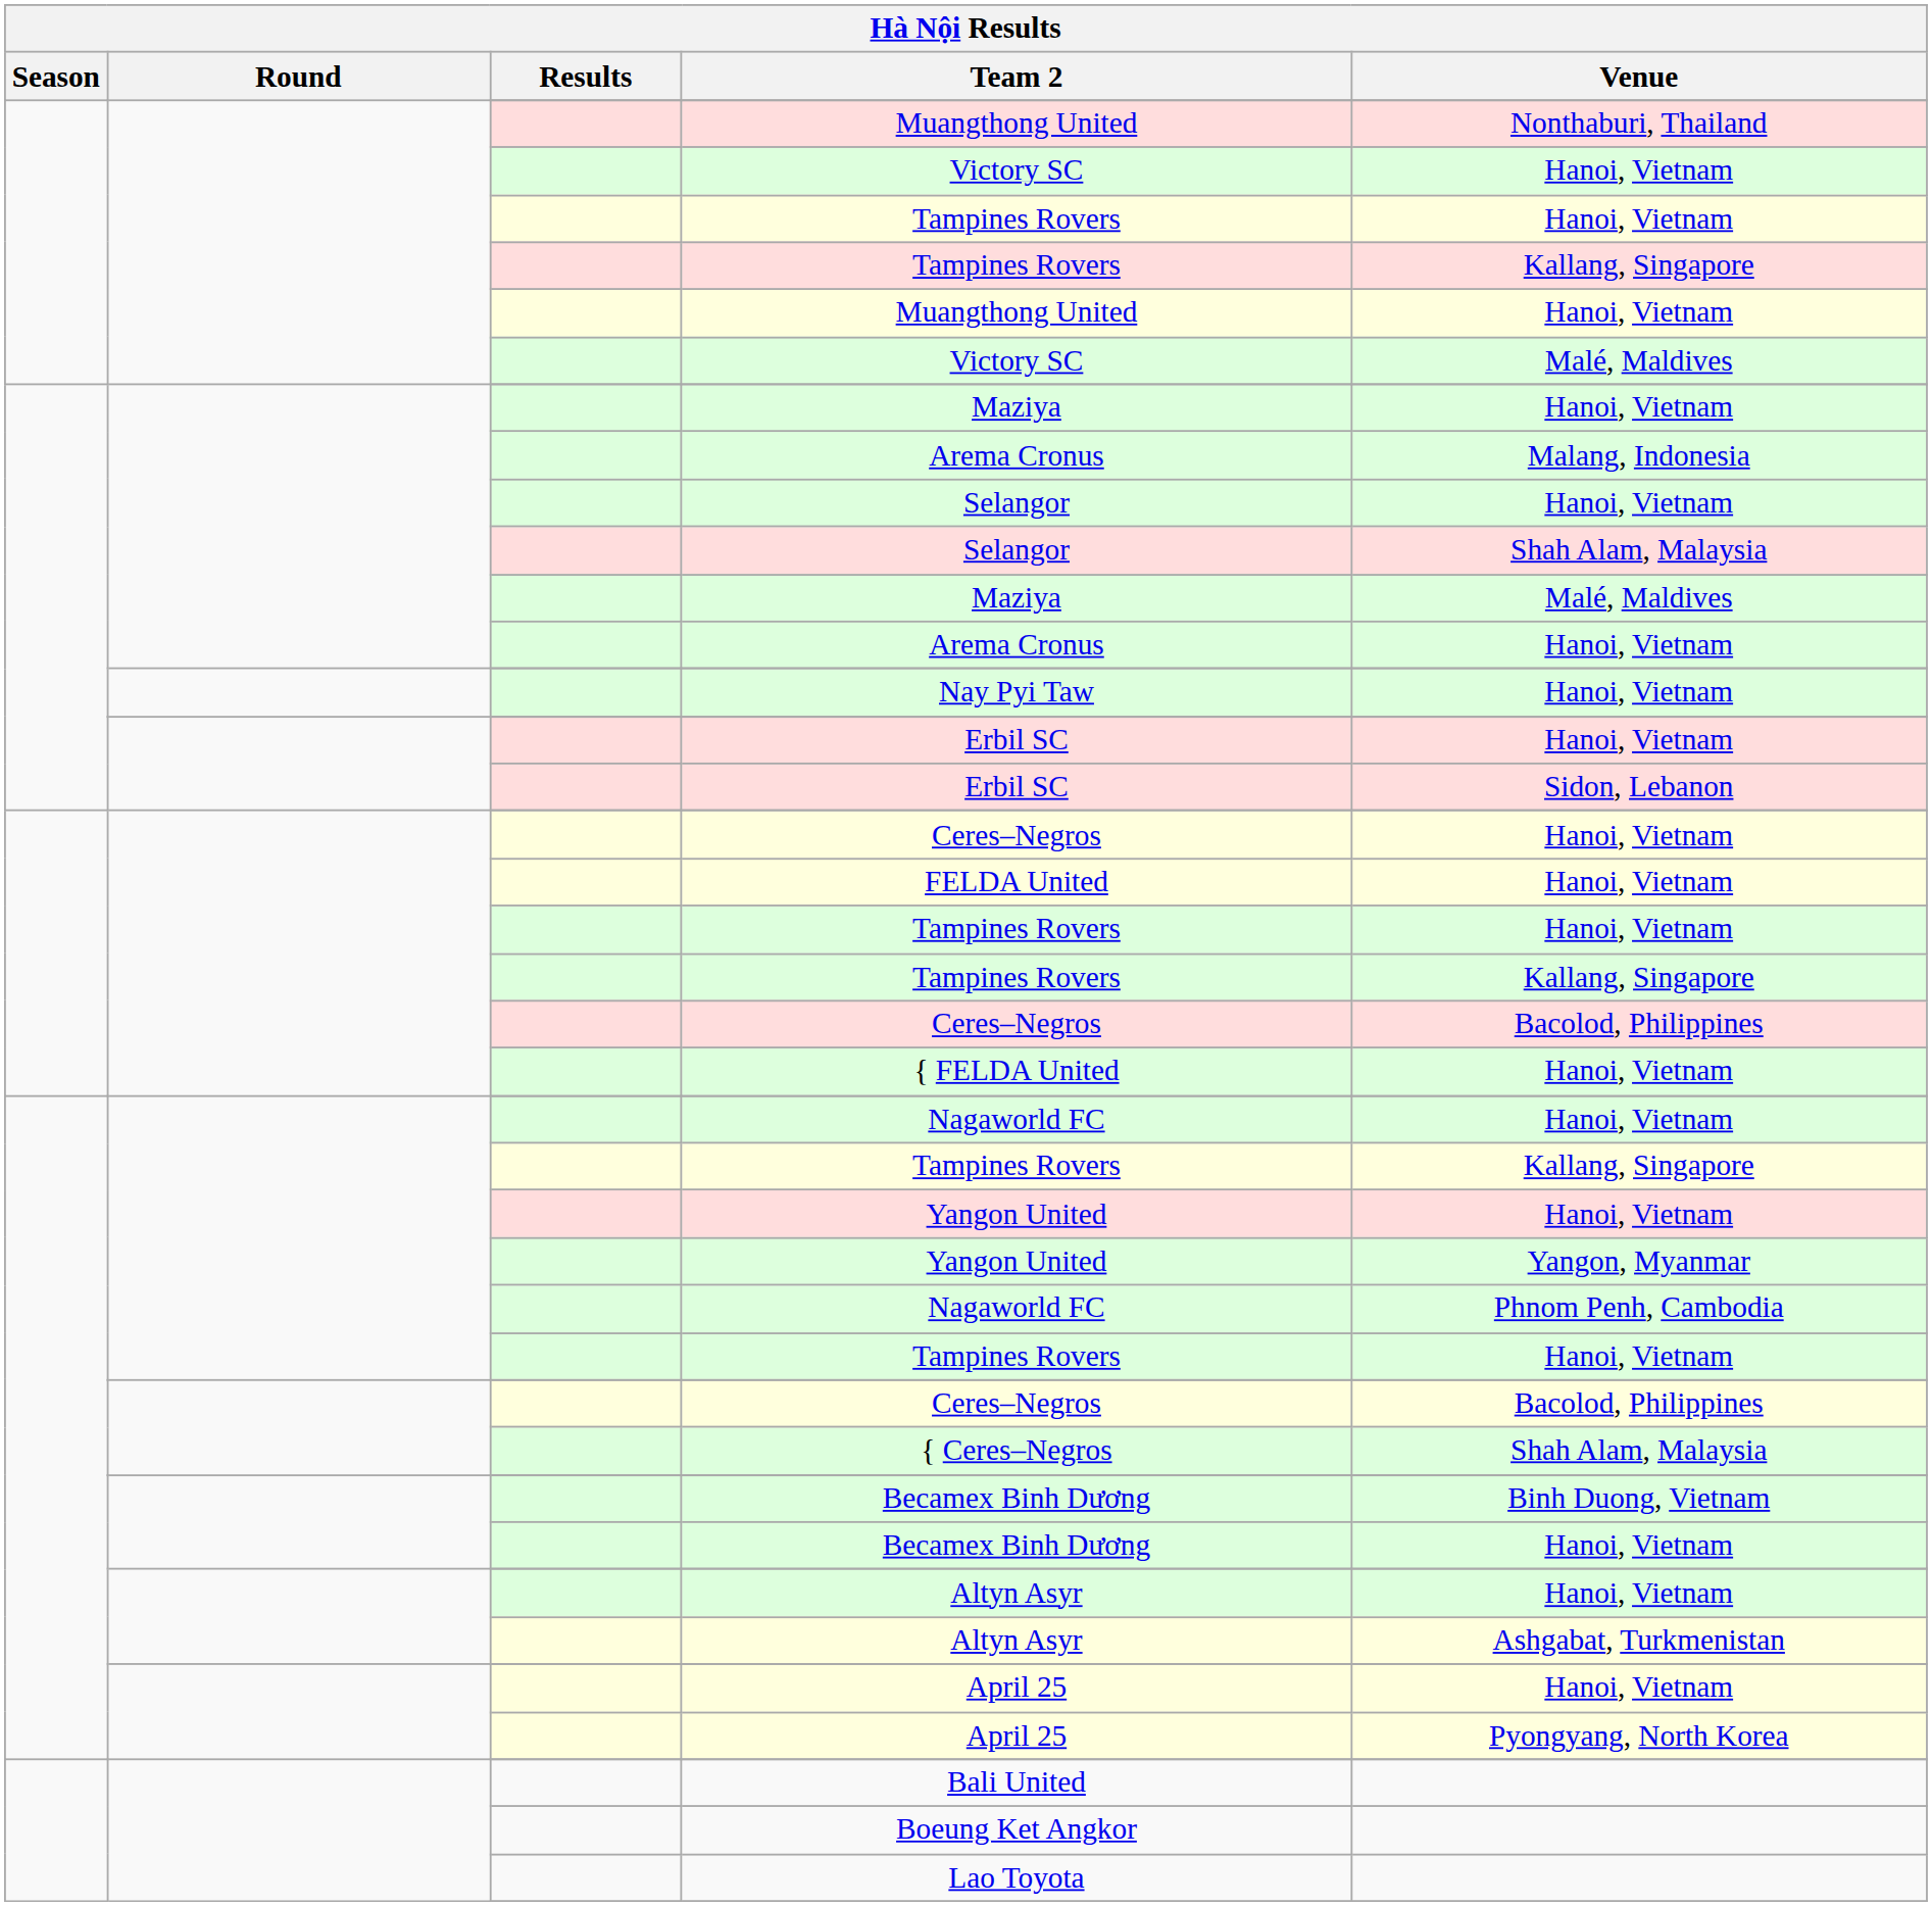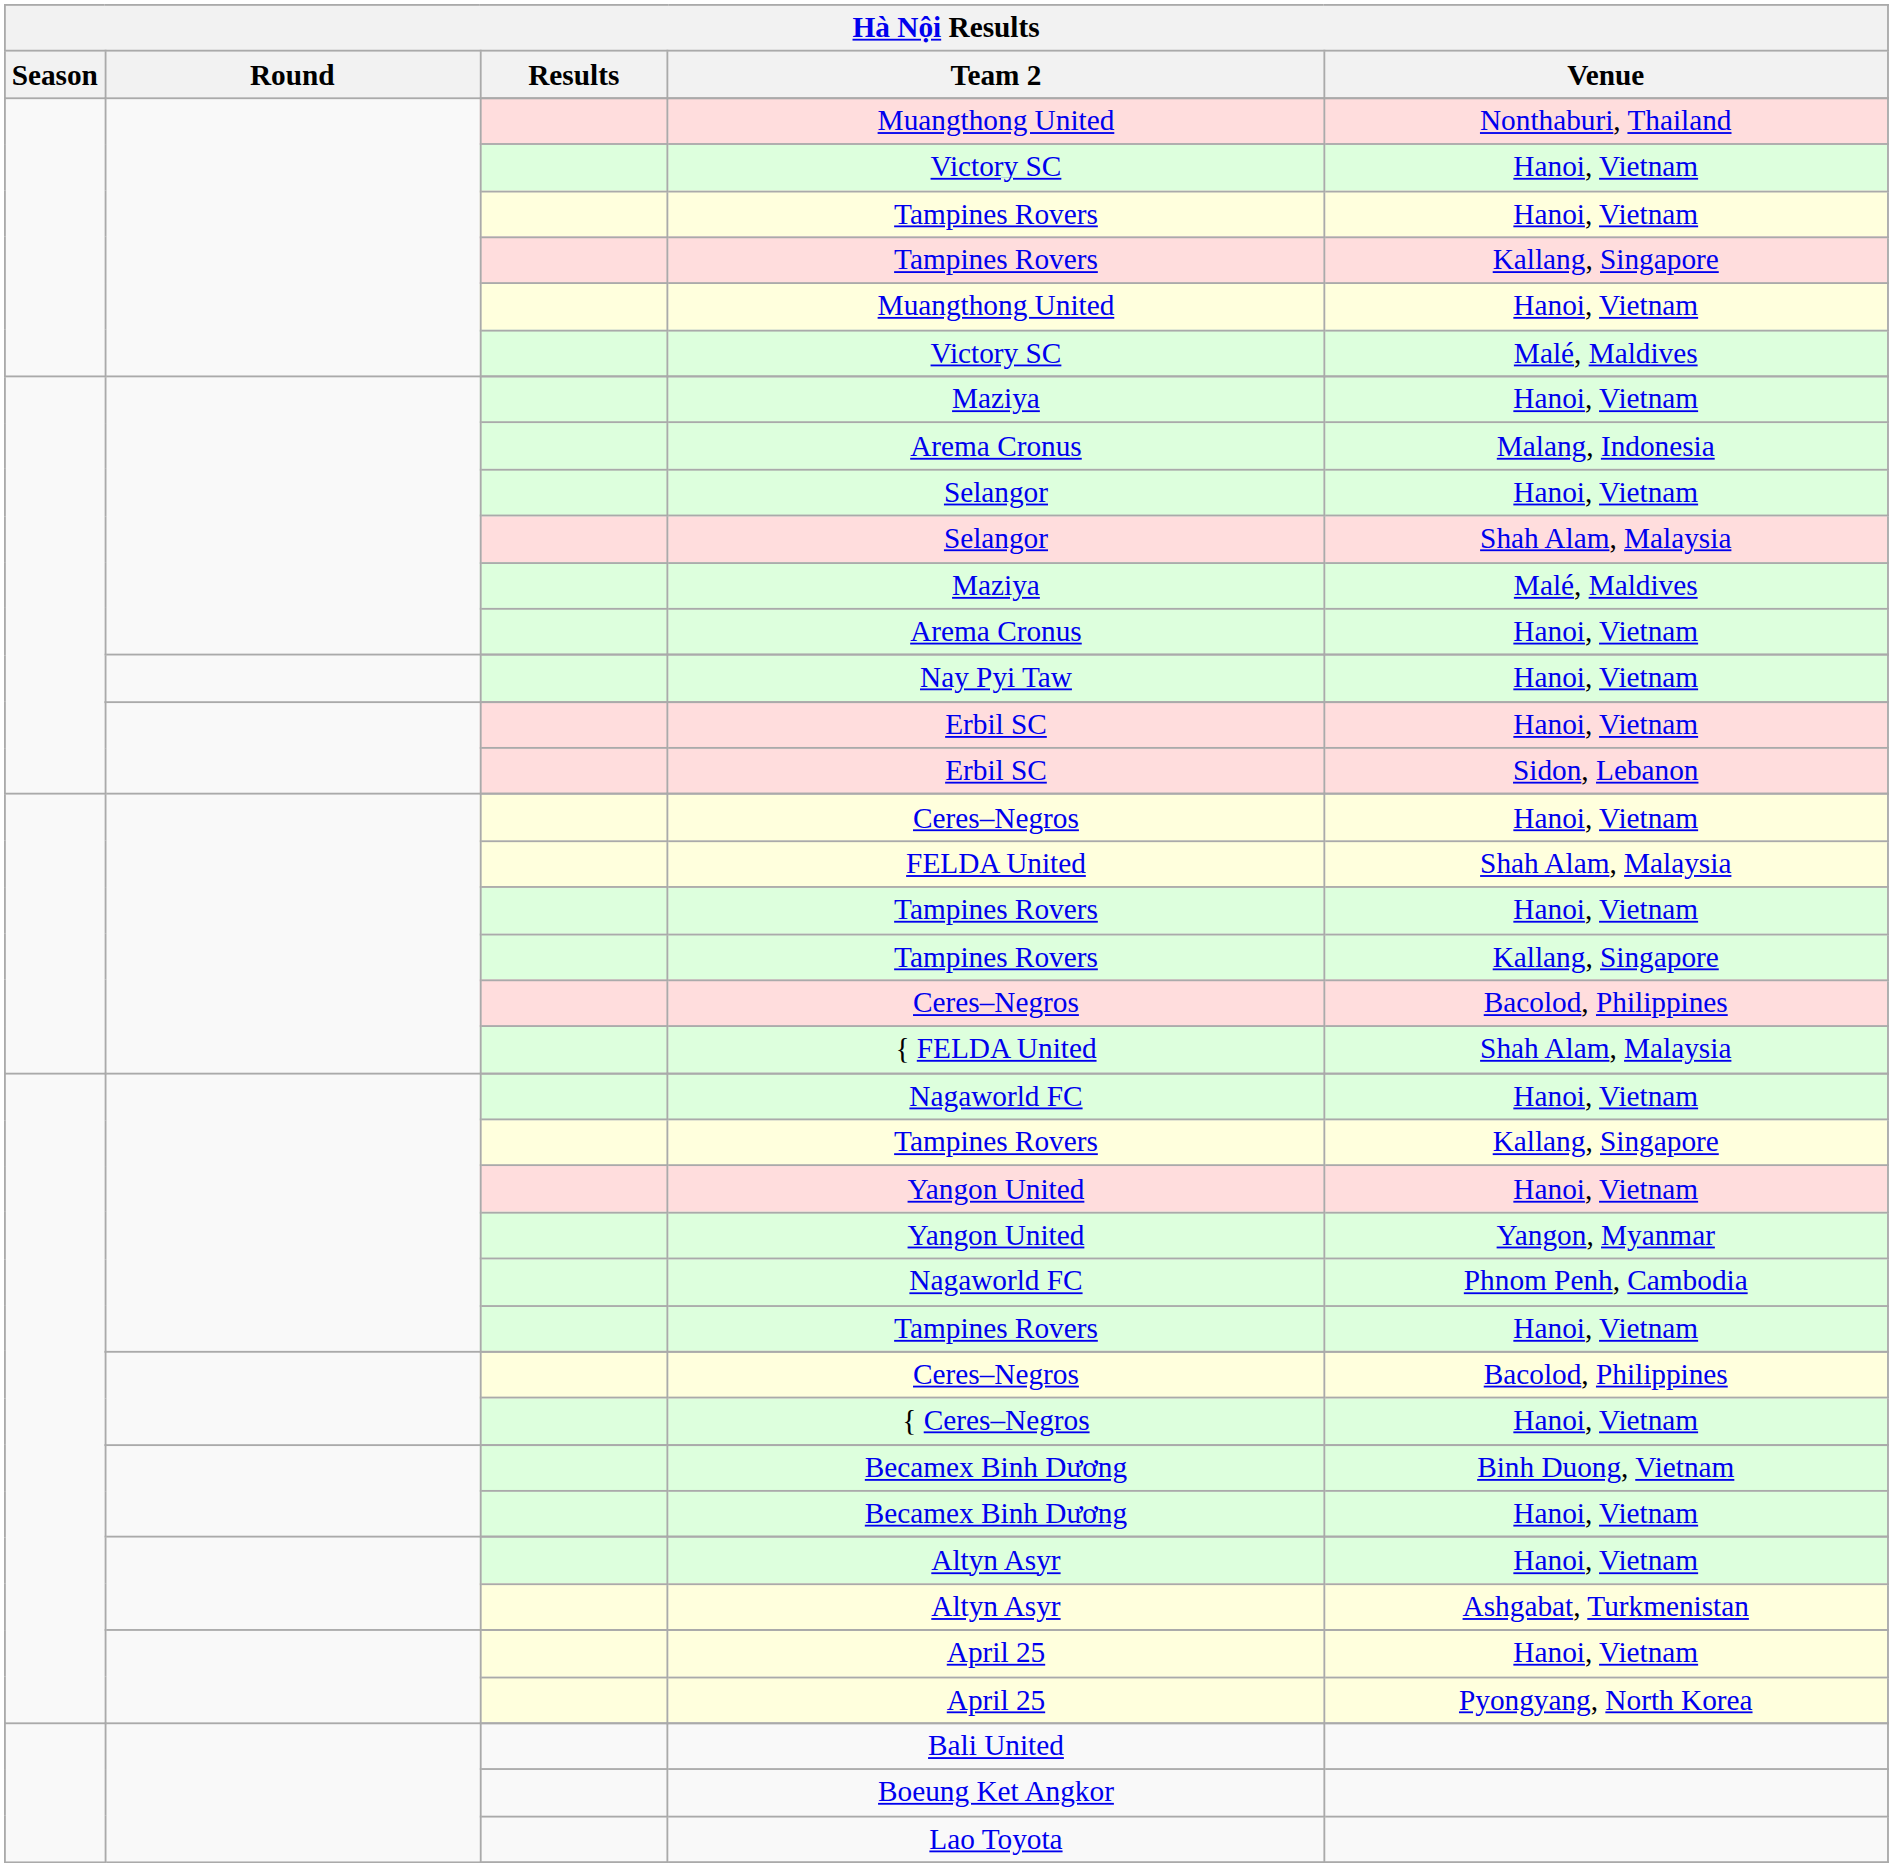FELDA United | Venue: Hanoi, Vietnam -> Shah Alam, Malaysia
{ FELDA United | Venue: Hanoi, Vietnam -> Shah Alam, Malaysia
{ Ceres–Negros | Venue: Shah Alam, Malaysia -> Hanoi, Vietnam
